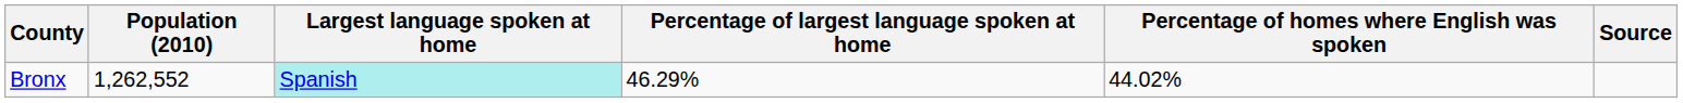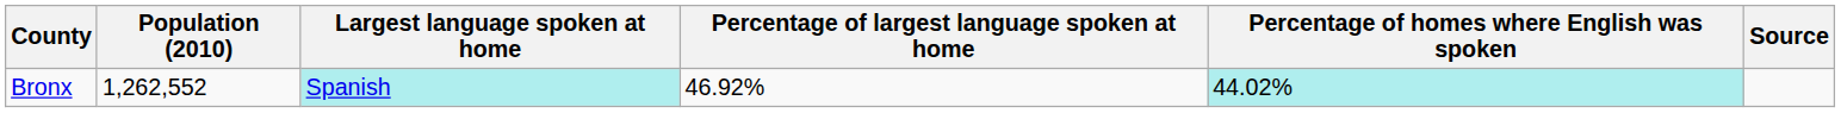Bronx | Percentage of largest language spoken at home: 46.29% -> 46.92%
Bronx | Percentage of homes where English was spoken: no background -> paleturquoise background
